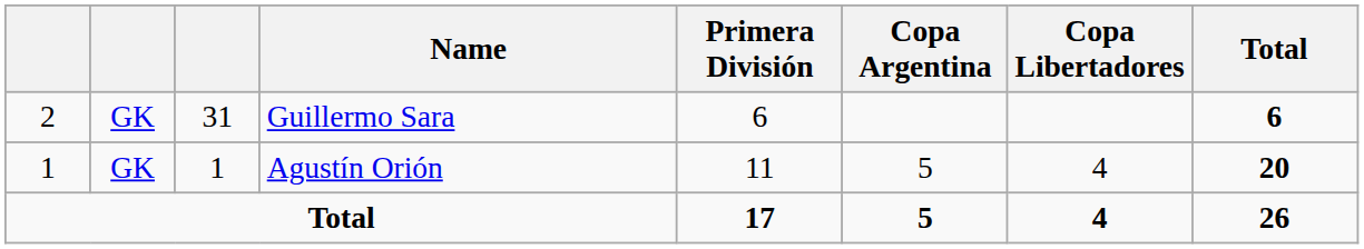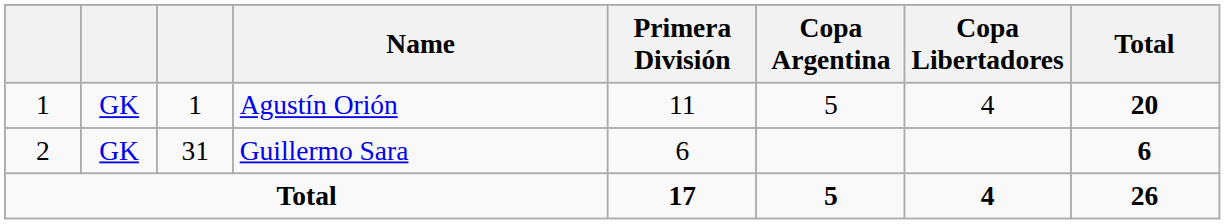rows swapped: Agustín Orión <-> Guillermo Sara
